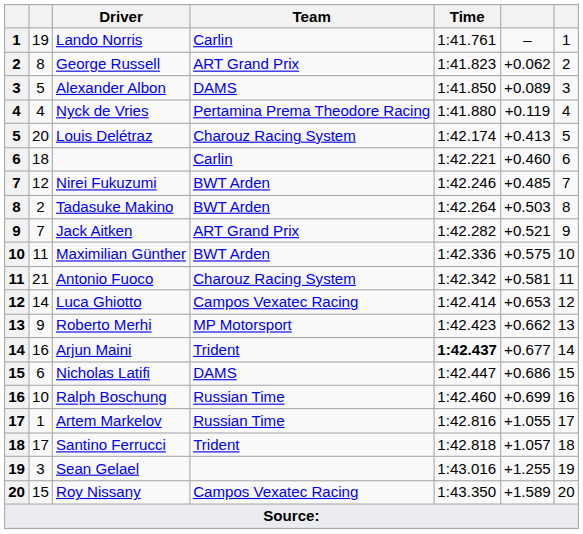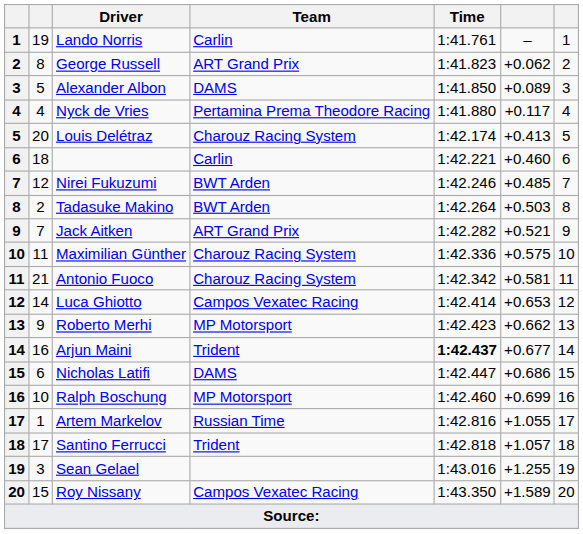Nyck de Vries | column 6: +0.119 -> +0.117
Maximilian Günther | Team: BWT Arden -> Charouz Racing System
Ralph Boschung | Team: Russian Time -> MP Motorsport
